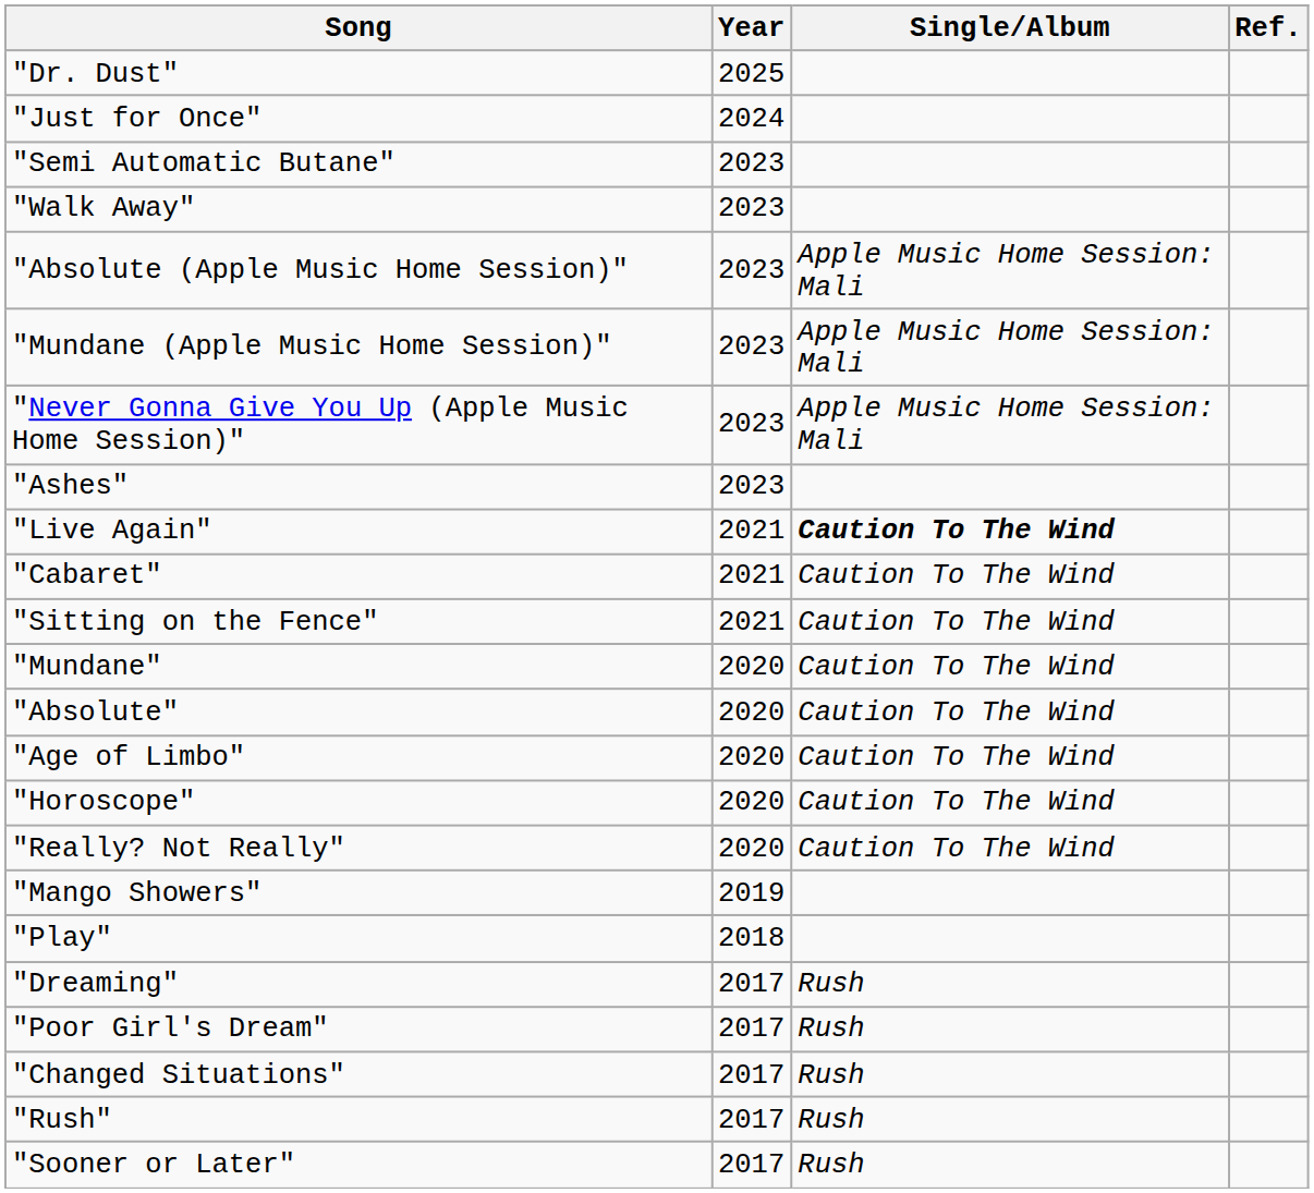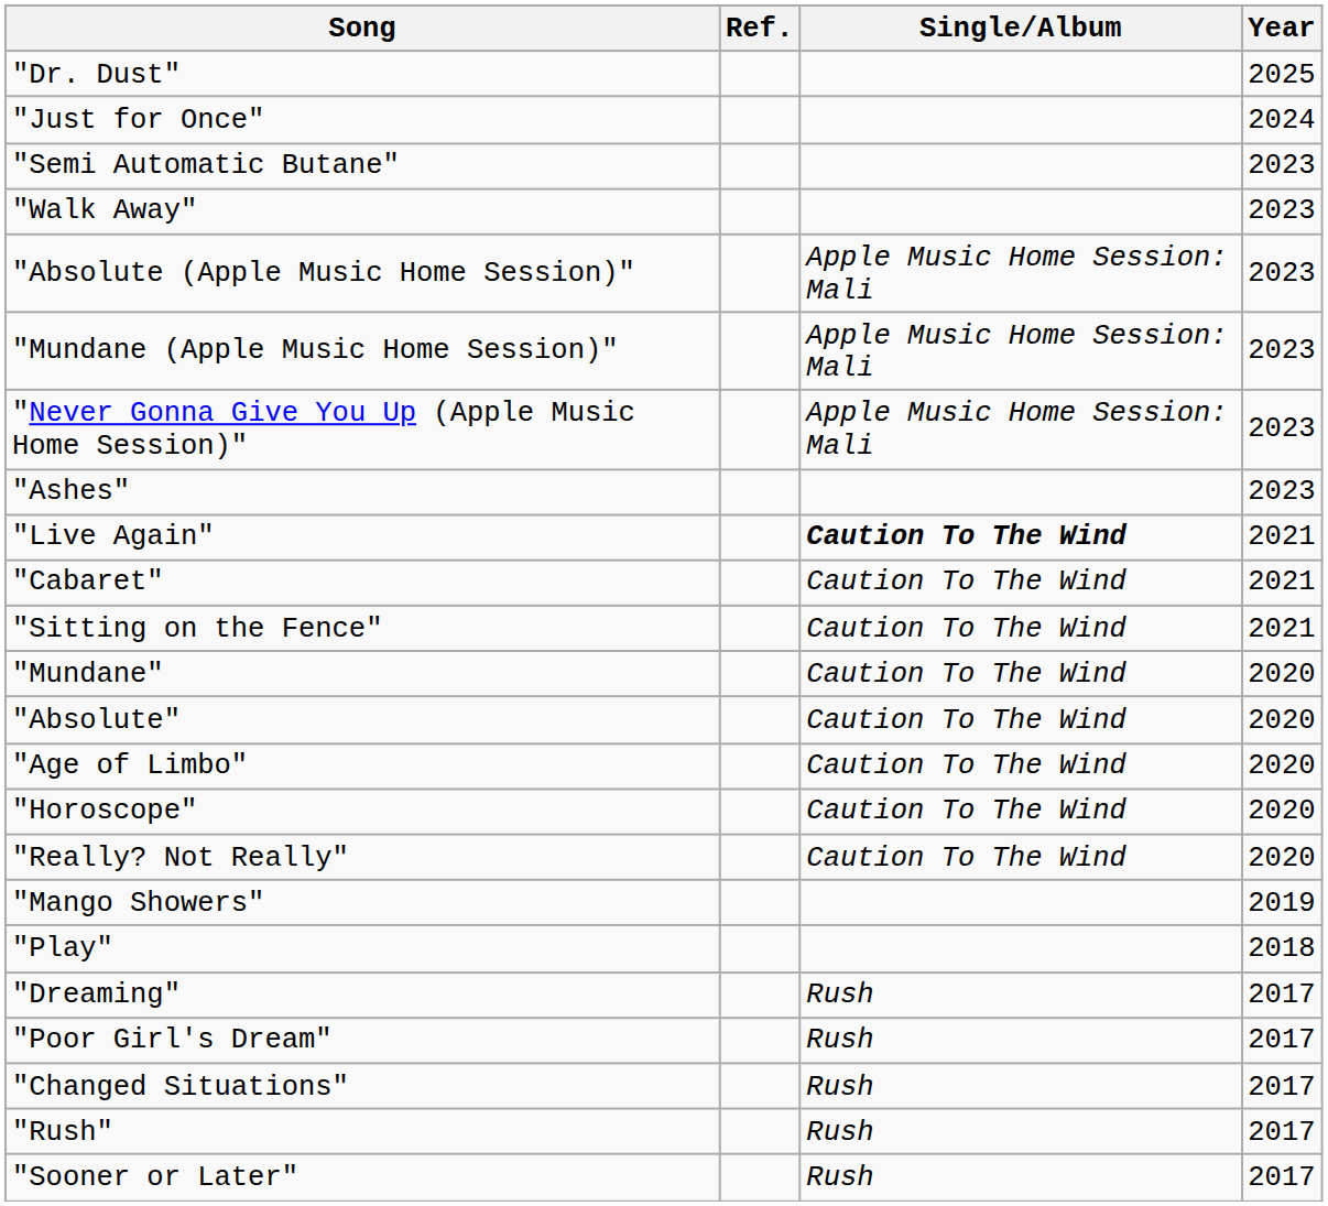columns swapped: Year <-> Ref.
